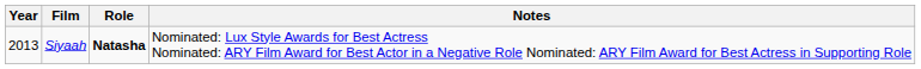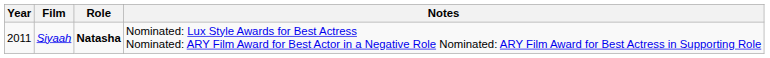Siyaah | Year: 2013 -> 2011
